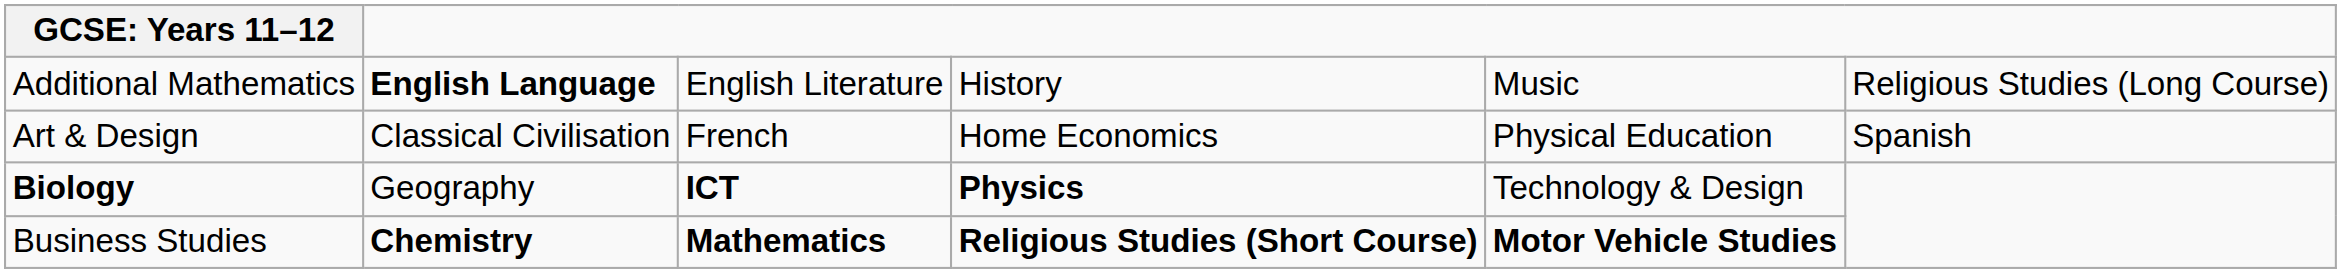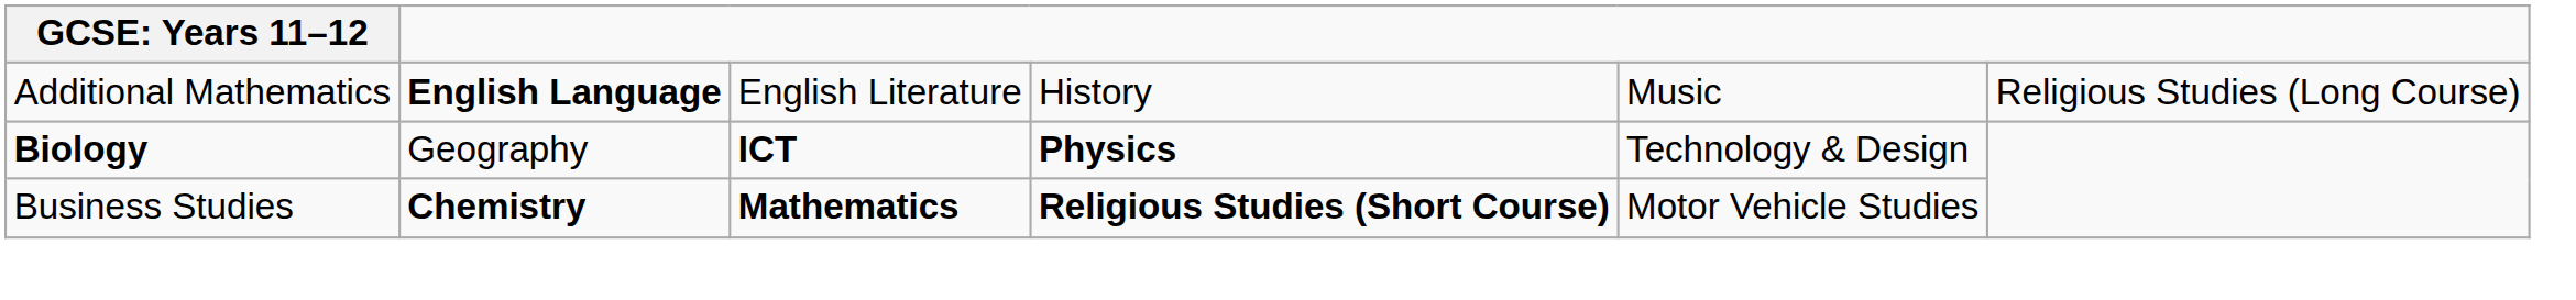- row: Art & Design | Classical Civilisation | French | Home Economics | Physical Education | Spanish
Business Studies | column 5: bold -> normal
